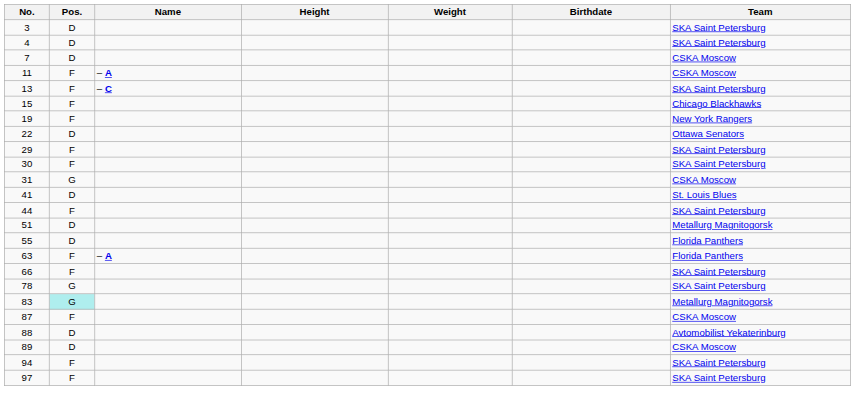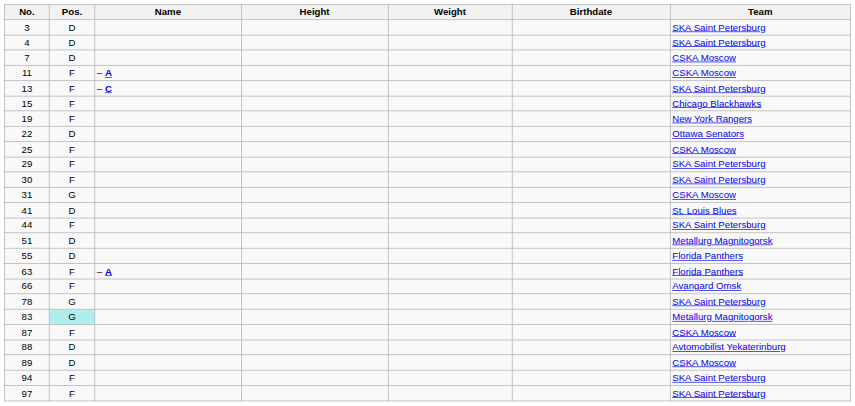+ row: 25 | F | CSKA Moscow
66 | Team: SKA Saint Petersburg -> Avangard Omsk
